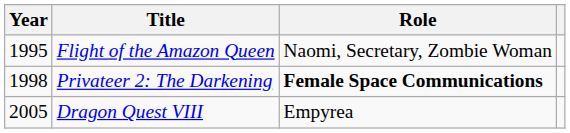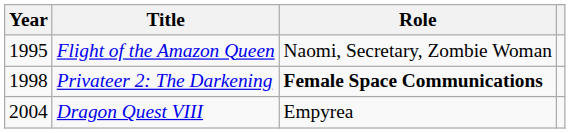Dragon Quest VIII | Year: 2005 -> 2004
